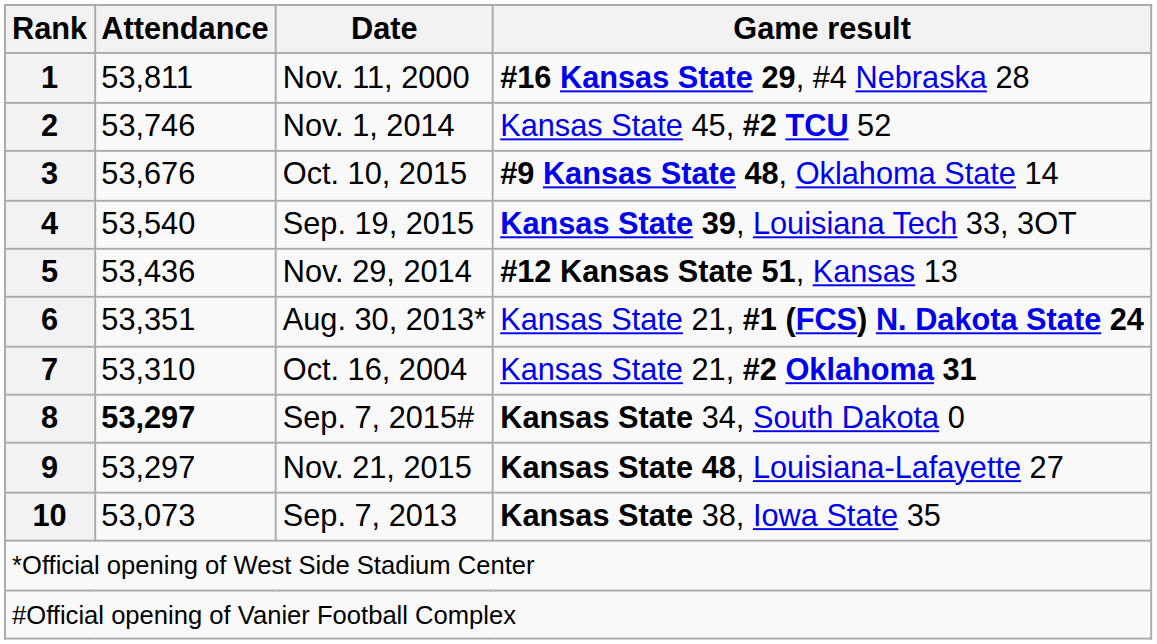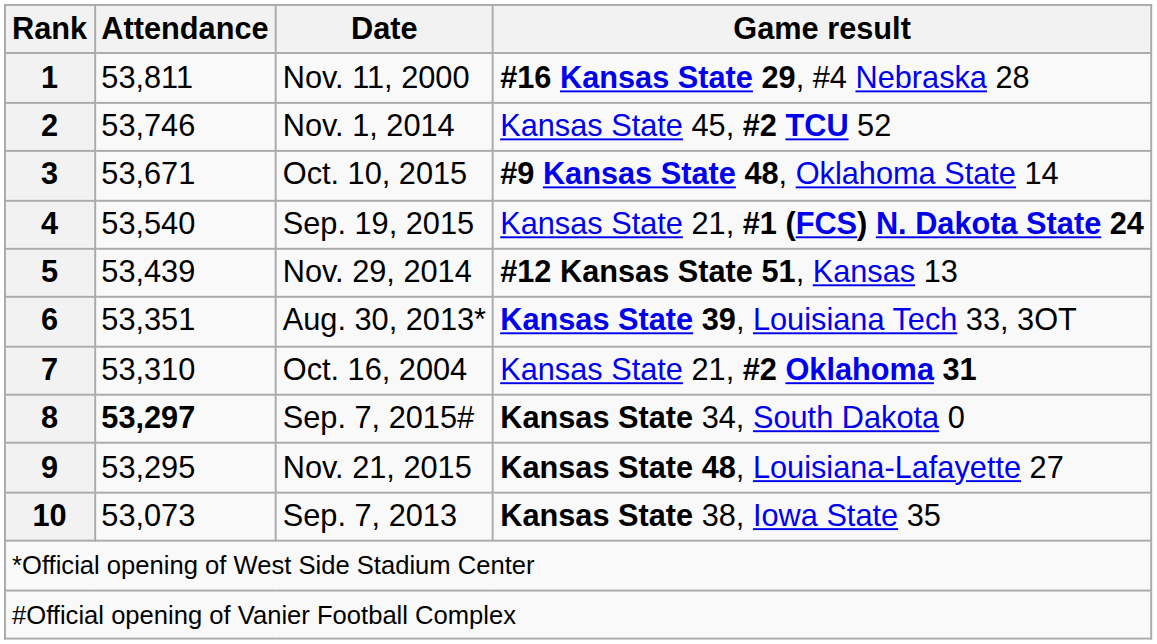Oct. 10, 2015 | Attendance: 53,676 -> 53,671
Sep. 19, 2015 | Game result: Kansas State 39, Louisiana Tech 33, 3OT -> Kansas State 21, #1 (FCS) N. Dakota State 24
Nov. 29, 2014 | Attendance: 53,436 -> 53,439
Aug. 30, 2013* | Game result: Kansas State 21, #1 (FCS) N. Dakota State 24 -> Kansas State 39, Louisiana Tech 33, 3OT
Nov. 21, 2015 | Attendance: 53,297 -> 53,295
